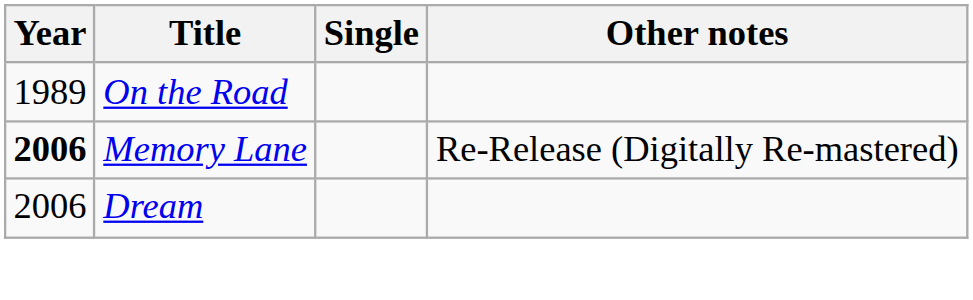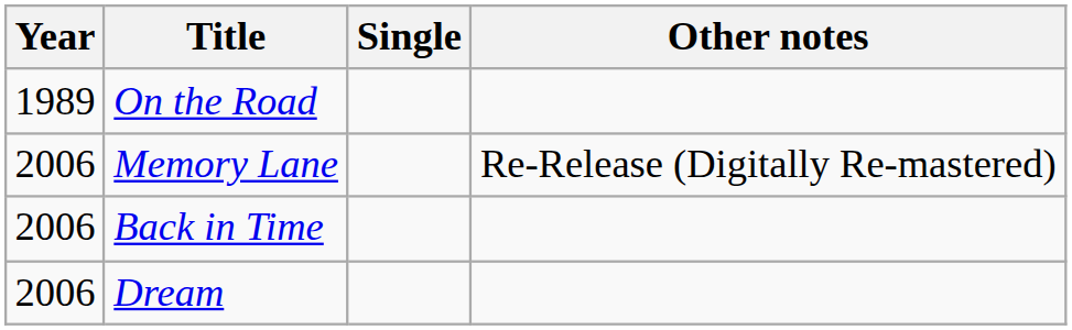Memory Lane | Year: bold -> normal
+ row: 2006 | Back in Time
